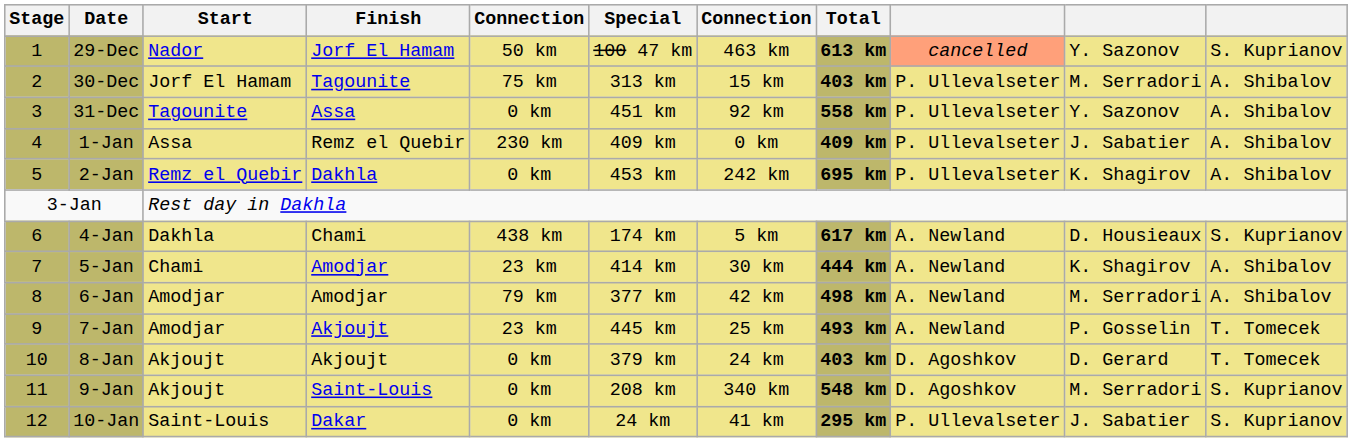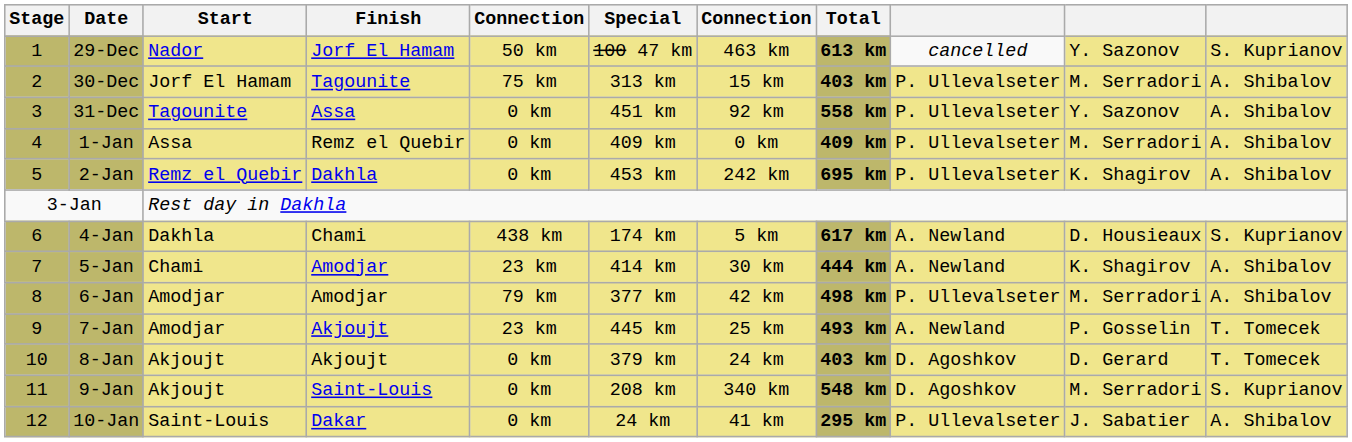29-Dec | column 9: lightsalmon background -> no background
1-Jan | column 5: 230 km -> 0 km
1-Jan | column 10: J. Sabatier -> M. Serradori
6-Jan | column 9: A. Newland -> P. Ullevalseter
10-Jan | column 11: S. Kuprianov -> A. Shibalov
